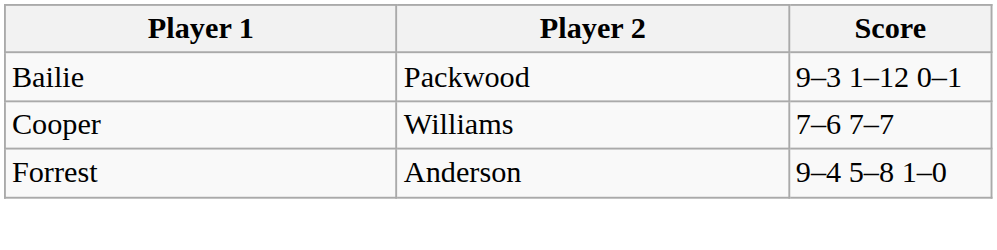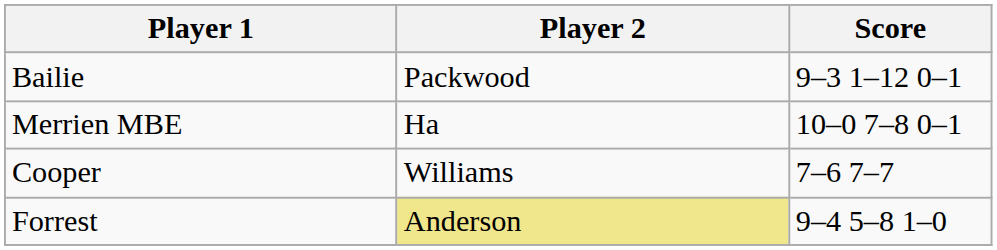+ row: Merrien MBE | Ha | 10–0 7–8 0–1
Forrest | Player 2: no background -> khaki background
